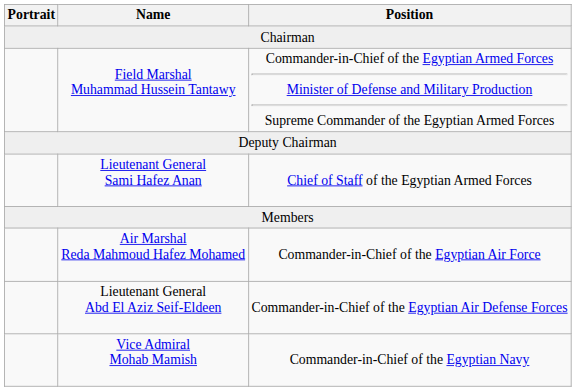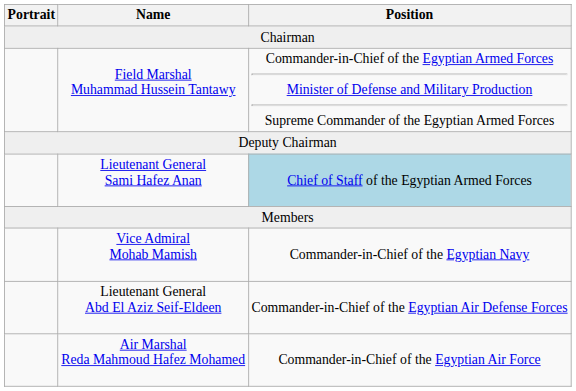Lieutenant General Sami Hafez Anan | Position: no background -> lightblue background
rows swapped: Air Marshal Reda Mahmoud Hafez Mohamed <-> Vice Admiral Mohab Mamish
